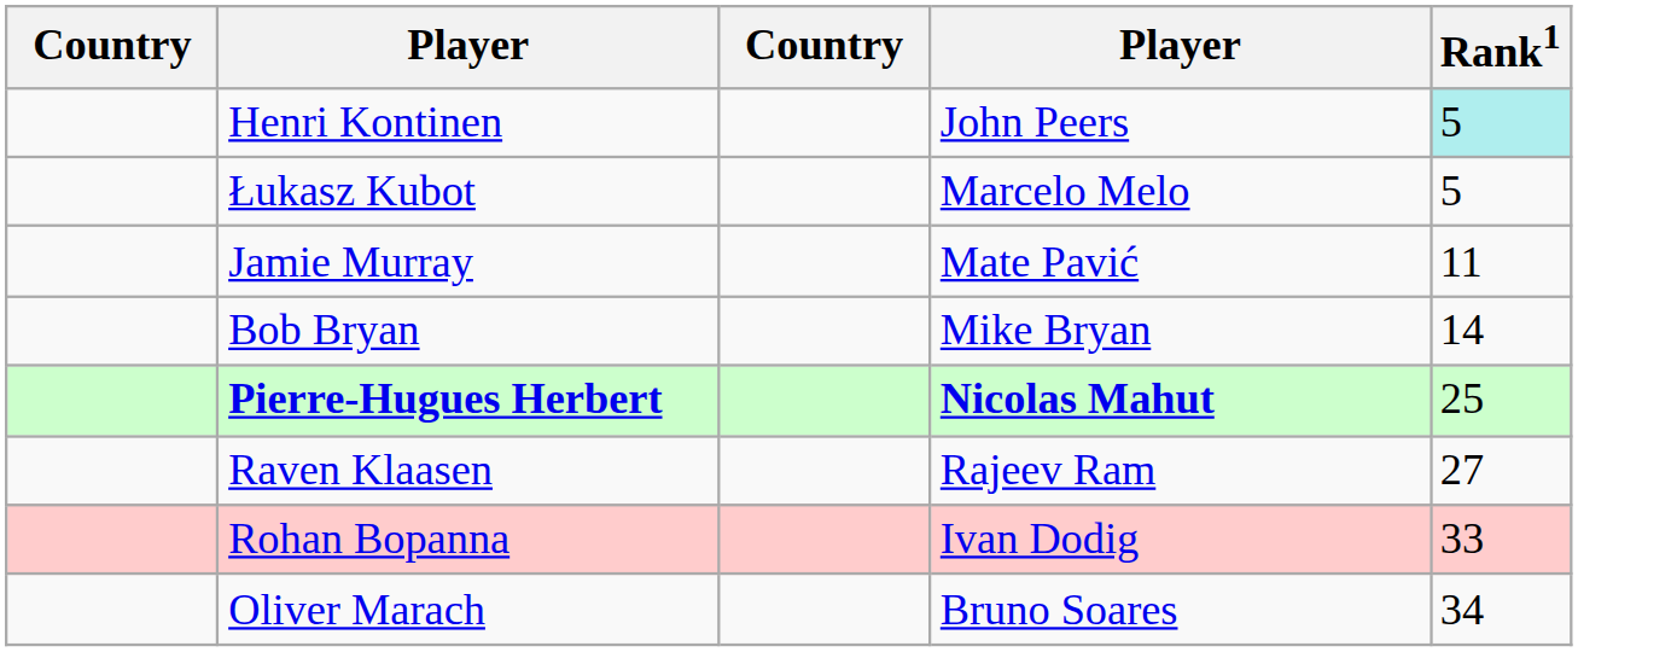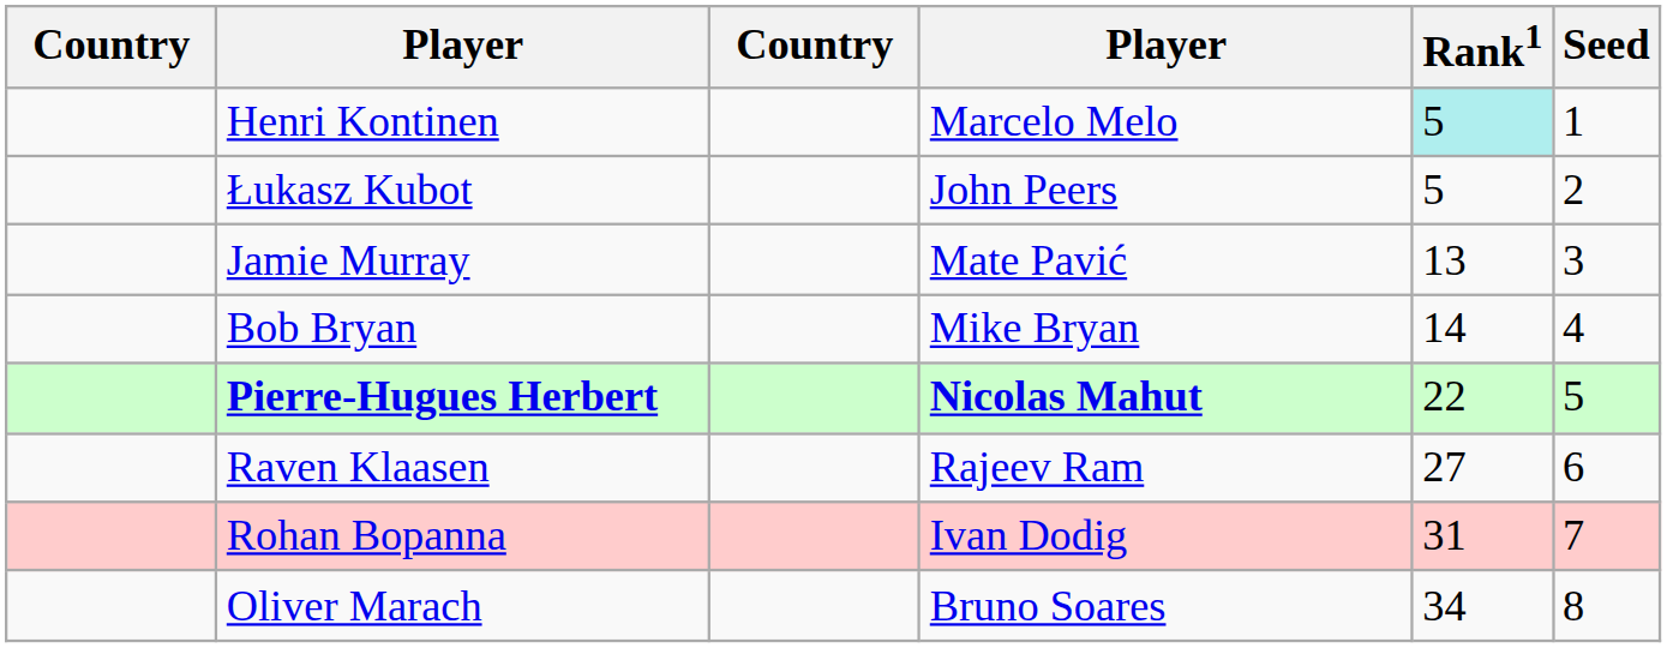+ column: Seed | 1 | 2 | 3 | 4 | 5 | 6 | 7 | 8
Henri Kontinen | column 4: John Peers -> Marcelo Melo
Łukasz Kubot | column 4: Marcelo Melo -> John Peers
Jamie Murray | Rank1: 11 -> 13
Pierre-Hugues Herbert | Rank1: 25 -> 22
Rohan Bopanna | Rank1: 33 -> 31
